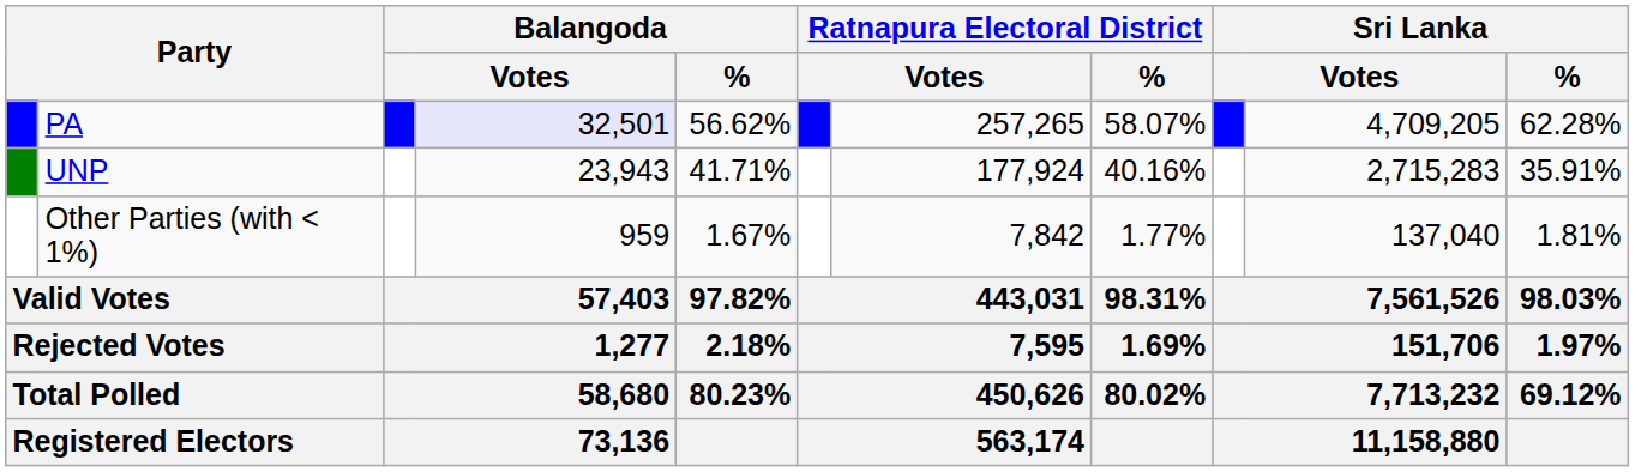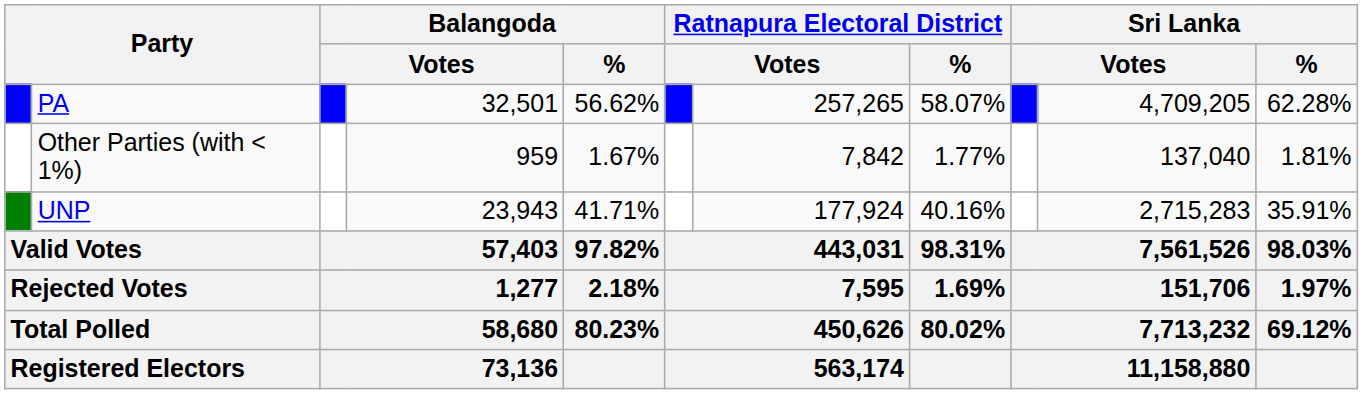PA | column 4: lavender background -> no background
rows swapped: UNP <-> Other Parties (with < 1%)
